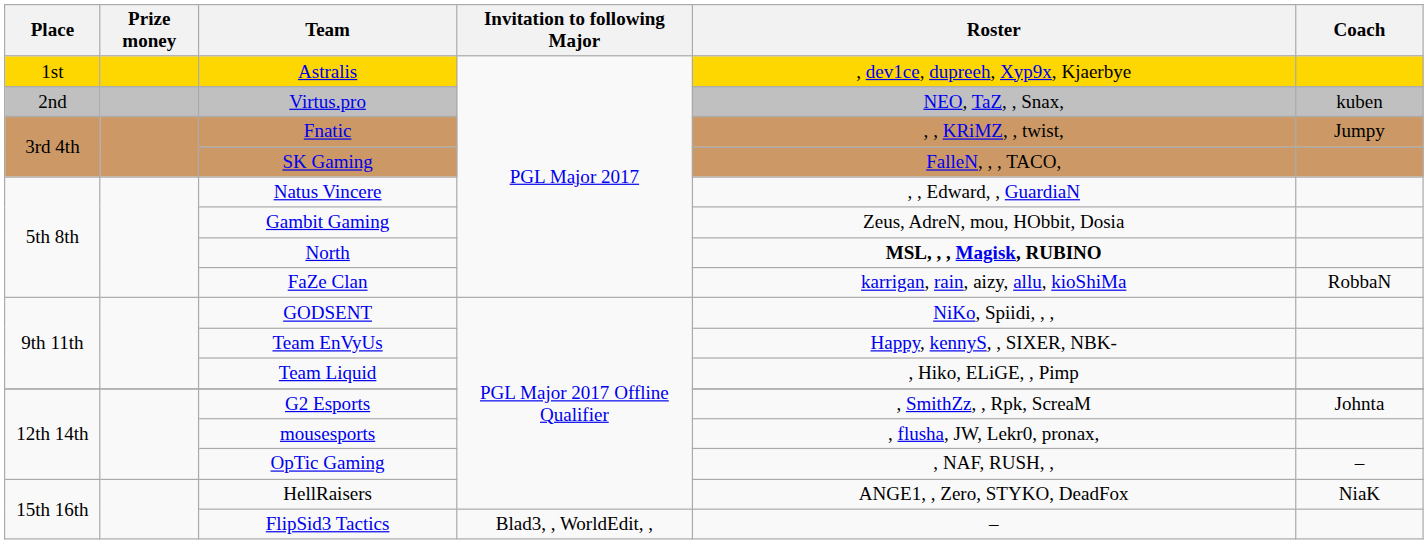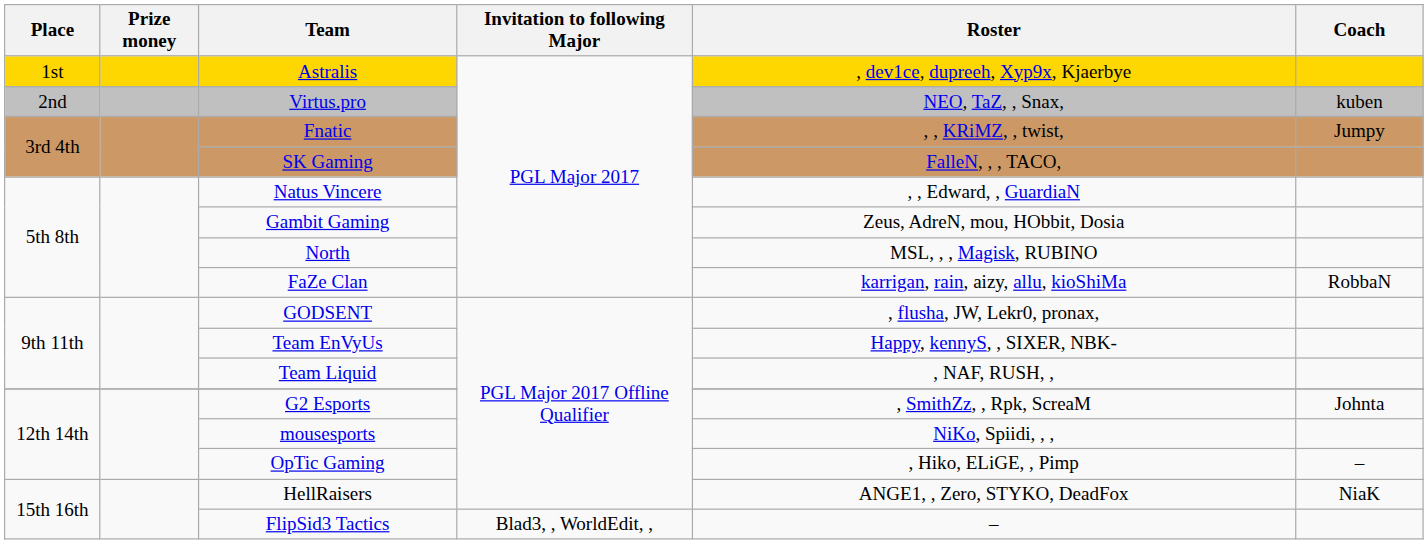North | Roster: bold -> normal
GODSENT | Roster: NiKo, Spiidi, , , -> , flusha, JW, Lekr0, pronax,
Team Liquid | Roster: , Hiko, ELiGE, , Pimp -> , NAF, RUSH, ,
mousesports | Roster: , flusha, JW, Lekr0, pronax, -> NiKo, Spiidi, , ,
OpTic Gaming | Roster: , NAF, RUSH, , -> , Hiko, ELiGE, , Pimp
